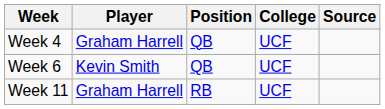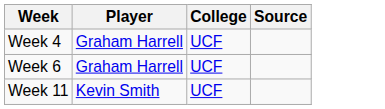- column: Position | QB | QB | RB
Week 6 | Player: Kevin Smith -> Graham Harrell
Week 11 | Player: Graham Harrell -> Kevin Smith
